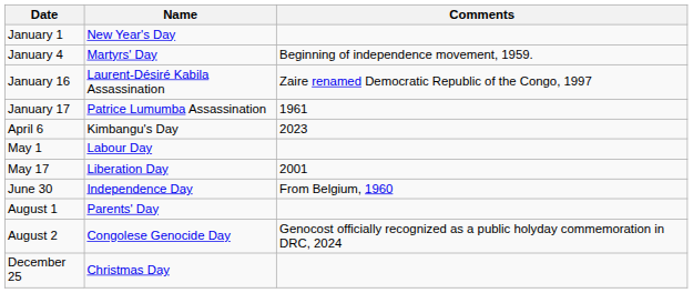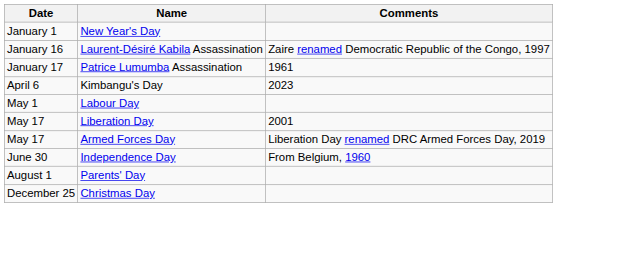- row: January 4 | Martyrs' Day | Beginning of independence movement, 1959.
+ row: May 17 | Armed Forces Day | Liberation Day renamed DRC Armed Forces Day, 2019
- row: August 2 | Congolese Genocide Day | Genocost officially recognized as a public holyday commemoration in DRC, 2024
